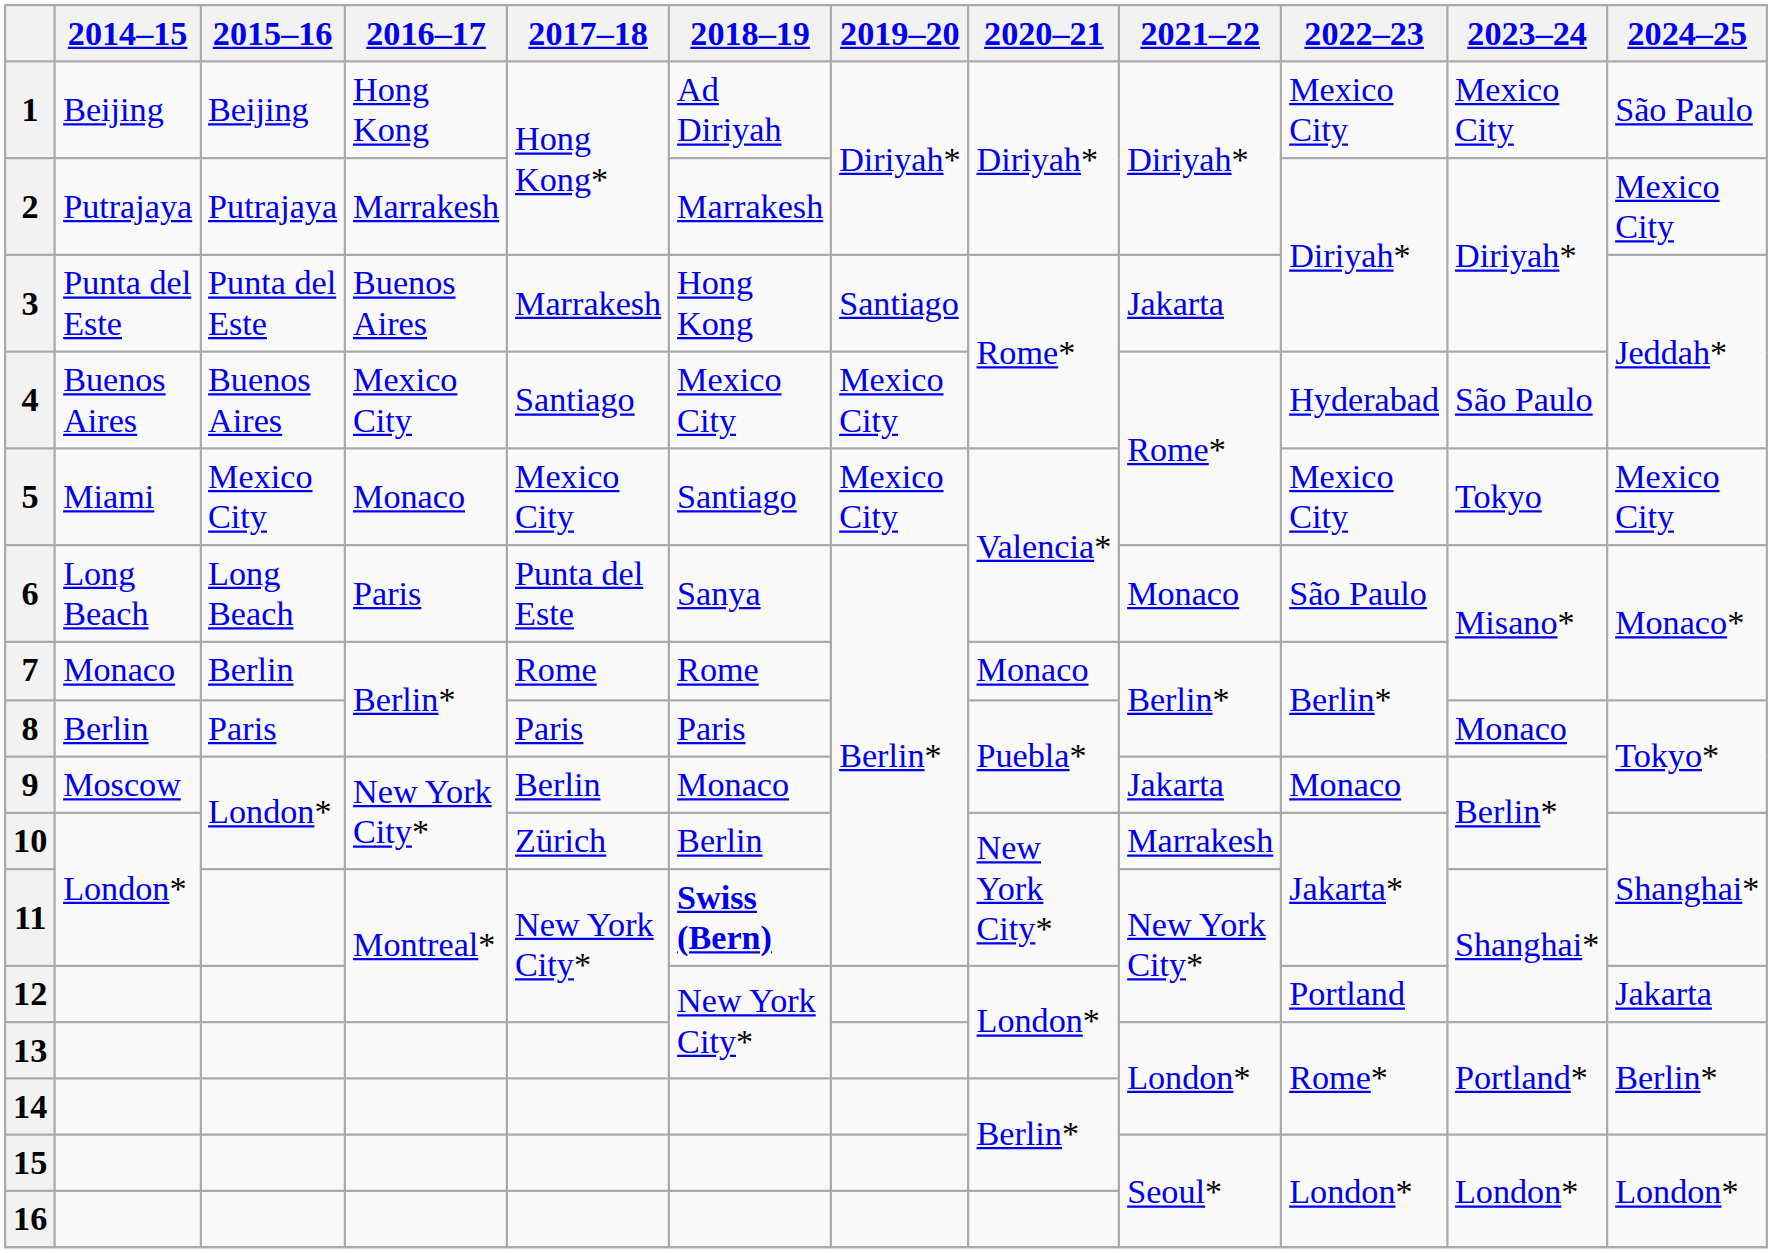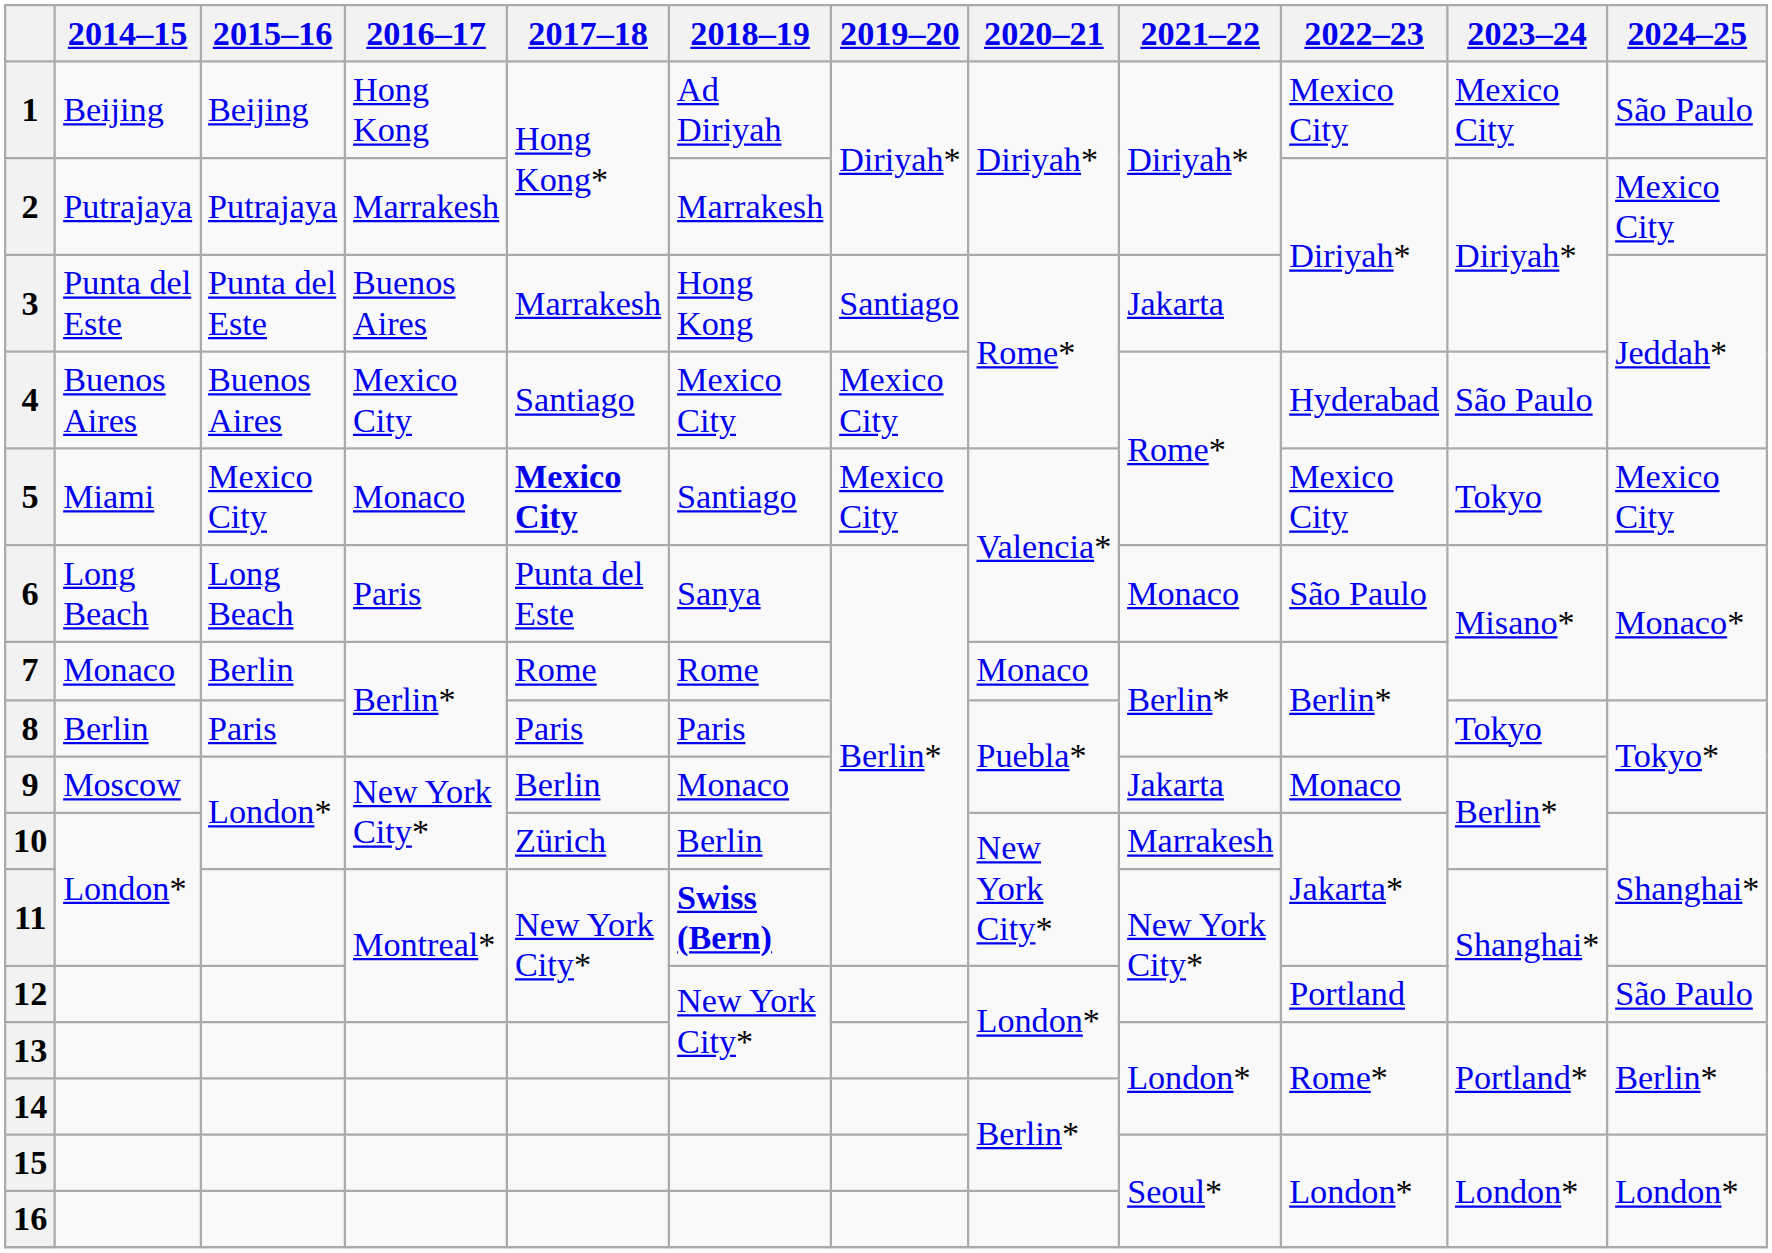5 | 2017–18: normal -> bold
8 | 2023–24: Monaco -> Tokyo
12 | 2024–25: Jakarta -> São Paulo
